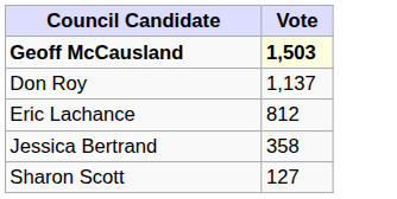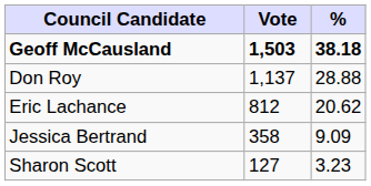+ column: % | 38.18 | 28.88 | 20.62 | 9.09 | 3.23
Geoff McCausland | Vote: lightyellow background -> no background
